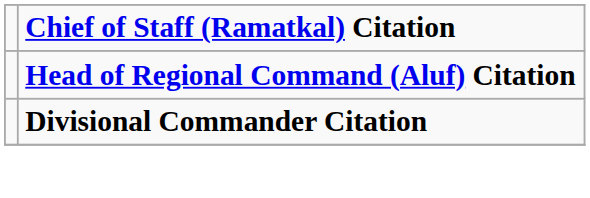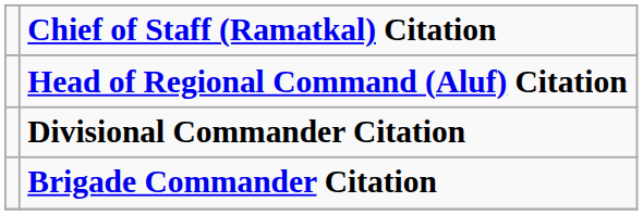+ row: Brigade Commander Citation
